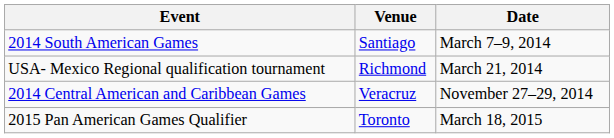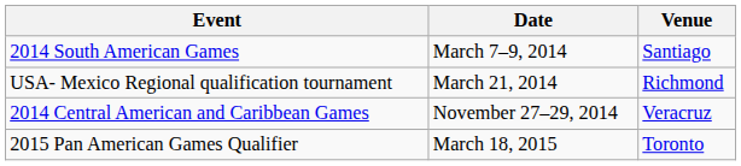columns swapped: Date <-> Venue
